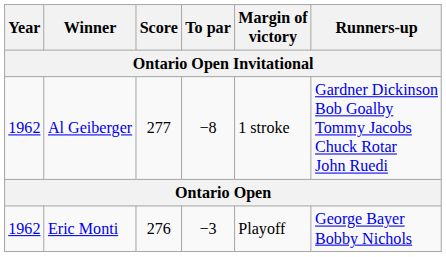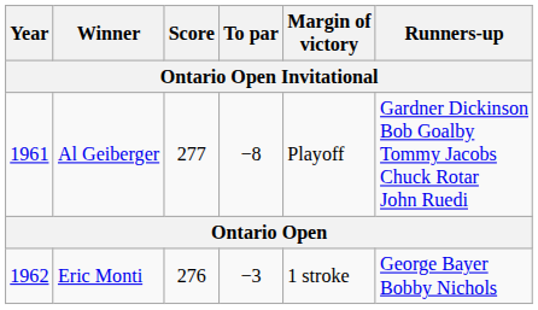Al Geiberger | Year: 1962 -> 1961
Al Geiberger | Margin of victory: 1 stroke -> Playoff
Eric Monti | Margin of victory: Playoff -> 1 stroke
